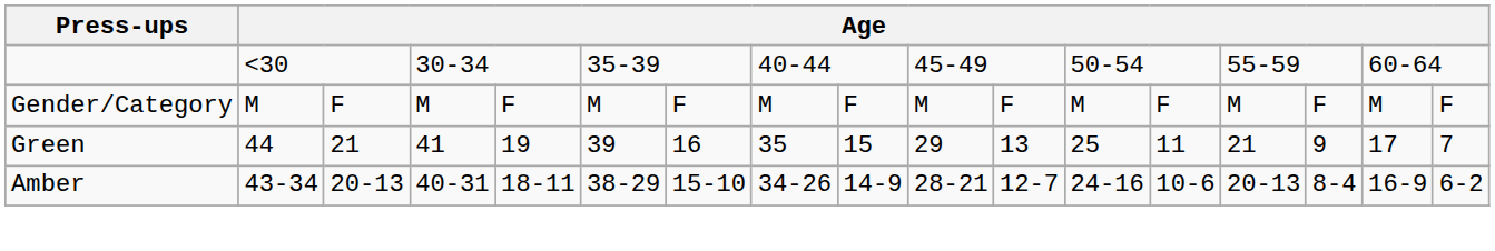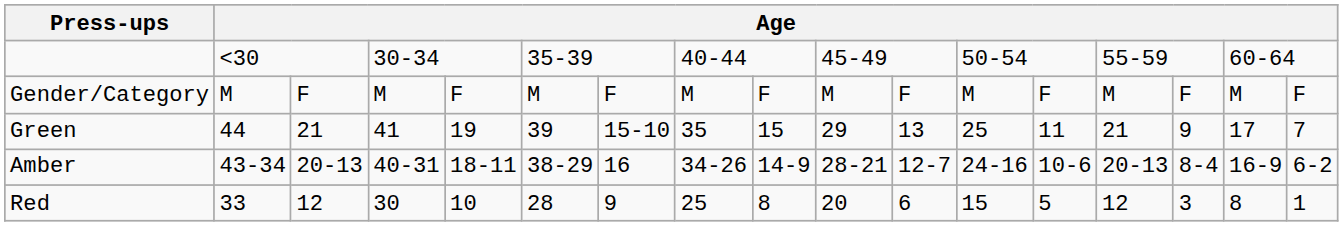Green | column 7: 16 -> 15-10
Amber | column 7: 15-10 -> 16
+ row: Red | 33 | 12 | 30 | 10 | 28 | 9 | 25 | 8 | 20 | 6 | 15 | 5 | 12 | 3 | 8 | 1
